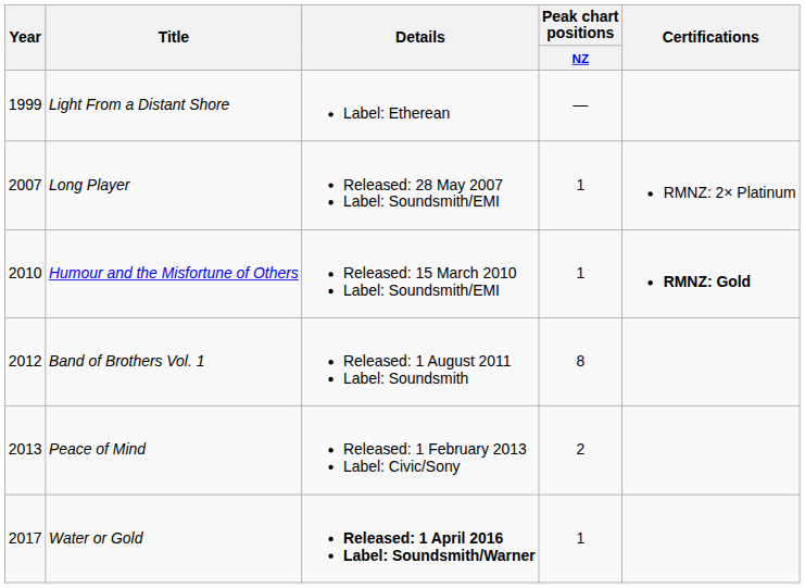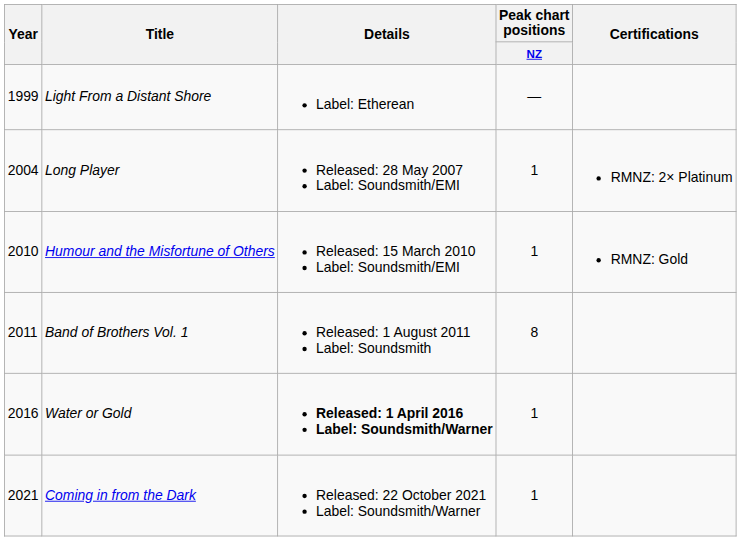Long Player | Year: 2007 -> 2004
Humour and the Misfortune of Others | Certifications: bold -> normal
Band of Brothers Vol. 1 | Year: 2012 -> 2011
- row: 2013 | Peace of Mind | Released: 1 February 2013 Label: Civic/Sony | 2
Water or Gold | Year: 2017 -> 2016
+ row: 2021 | Coming in from the Dark | Released: 22 October 2021 Label: Soundsmith/Warner | 1
